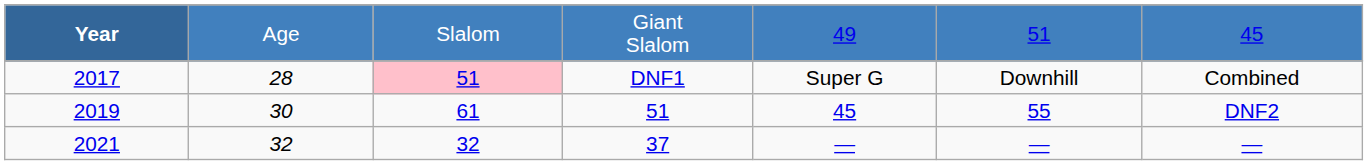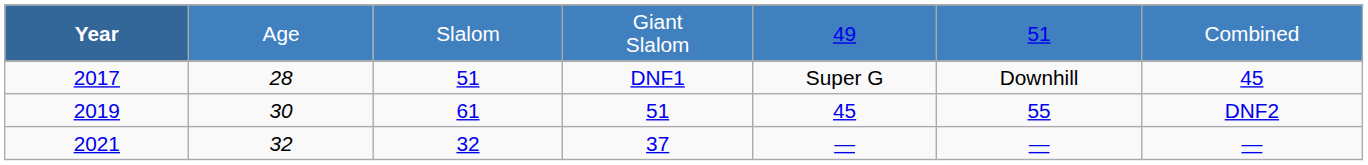Giant Slalom | column 7: 45 -> Combined
DNF1 | column 3: pink background -> no background
DNF1 | column 7: Combined -> 45
